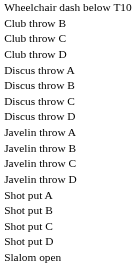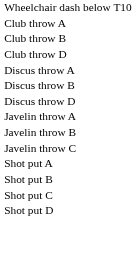+ row: Club throw A
- row: Club throw C
- row: Discus throw C
- row: Javelin throw D
- row: Slalom open
